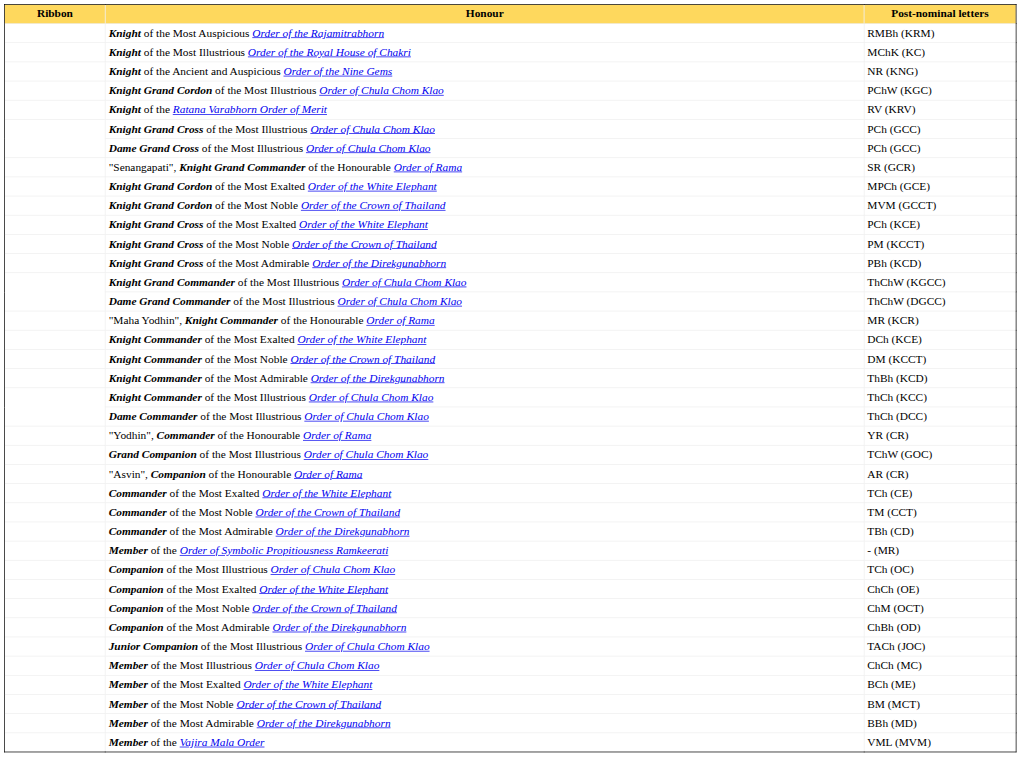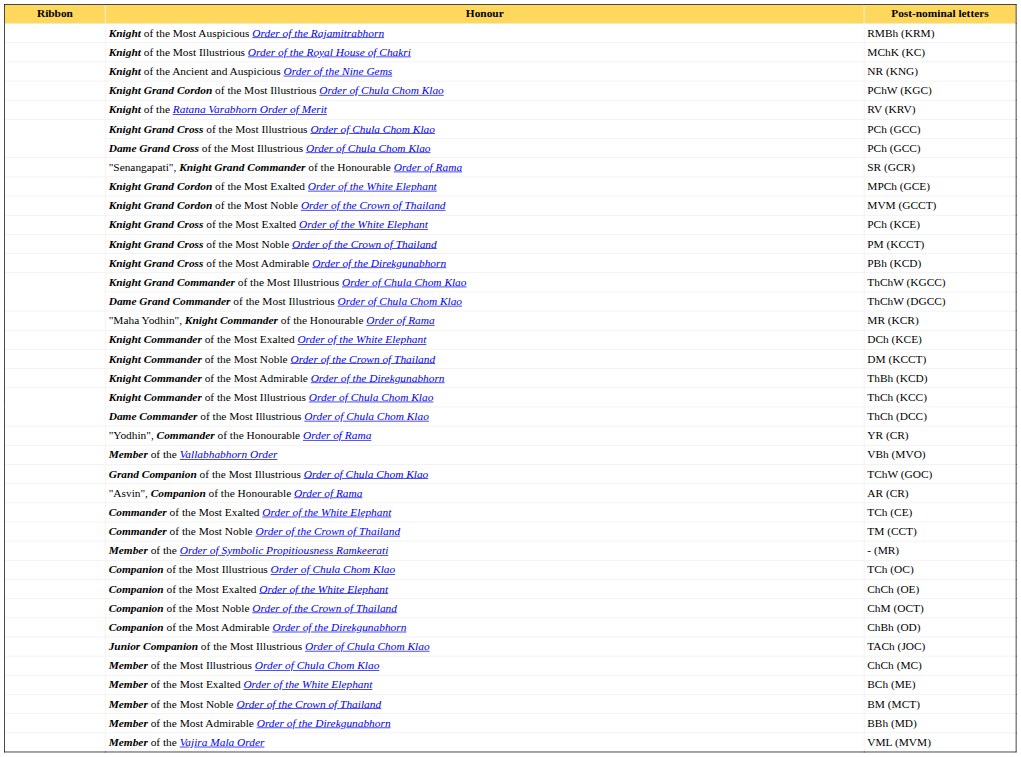+ row: Member of the Vallabhabhorn Order | VBh (MVO)
- row: Commander of the Most Admirable Order of the Direkgunabhorn | TBh (CD)
